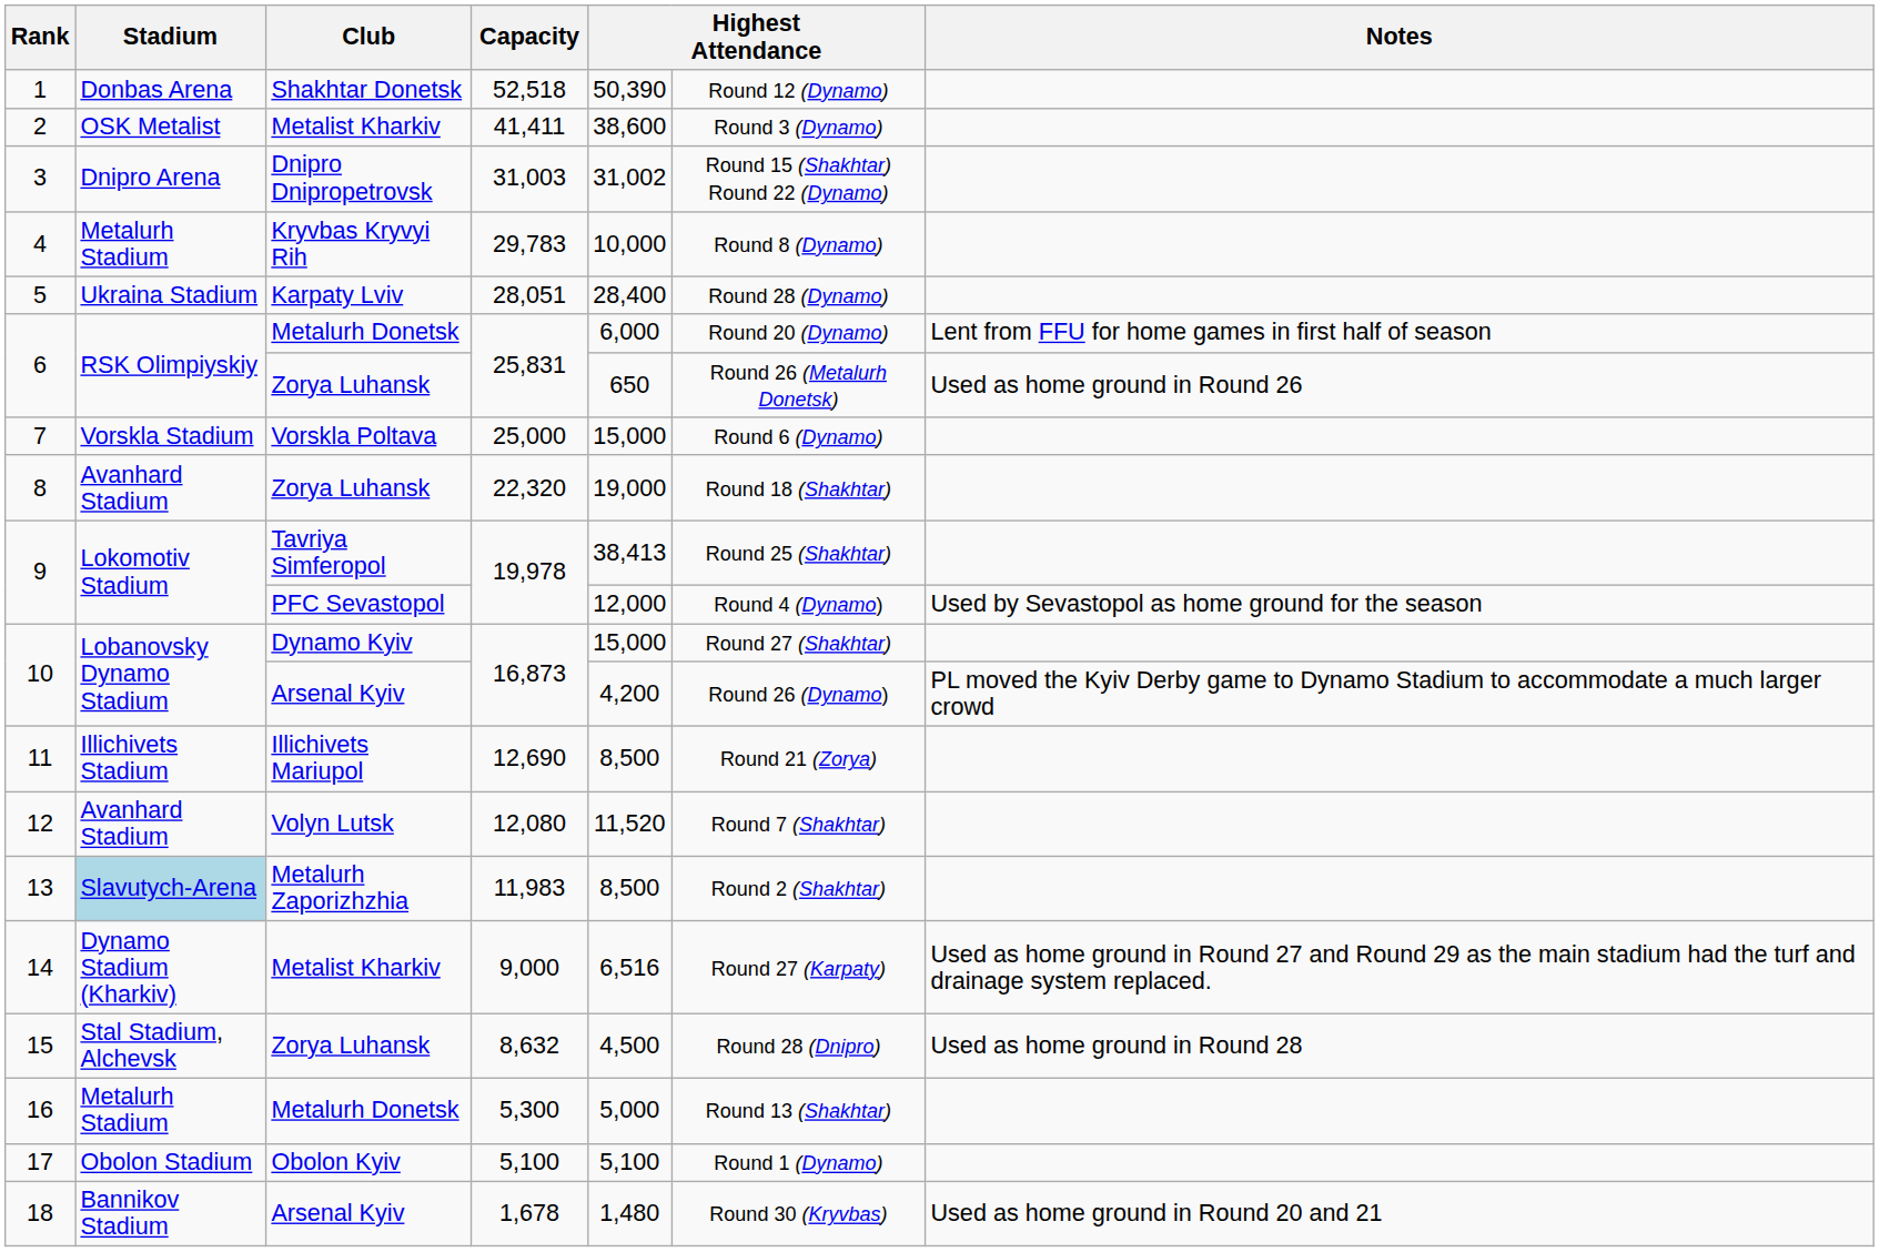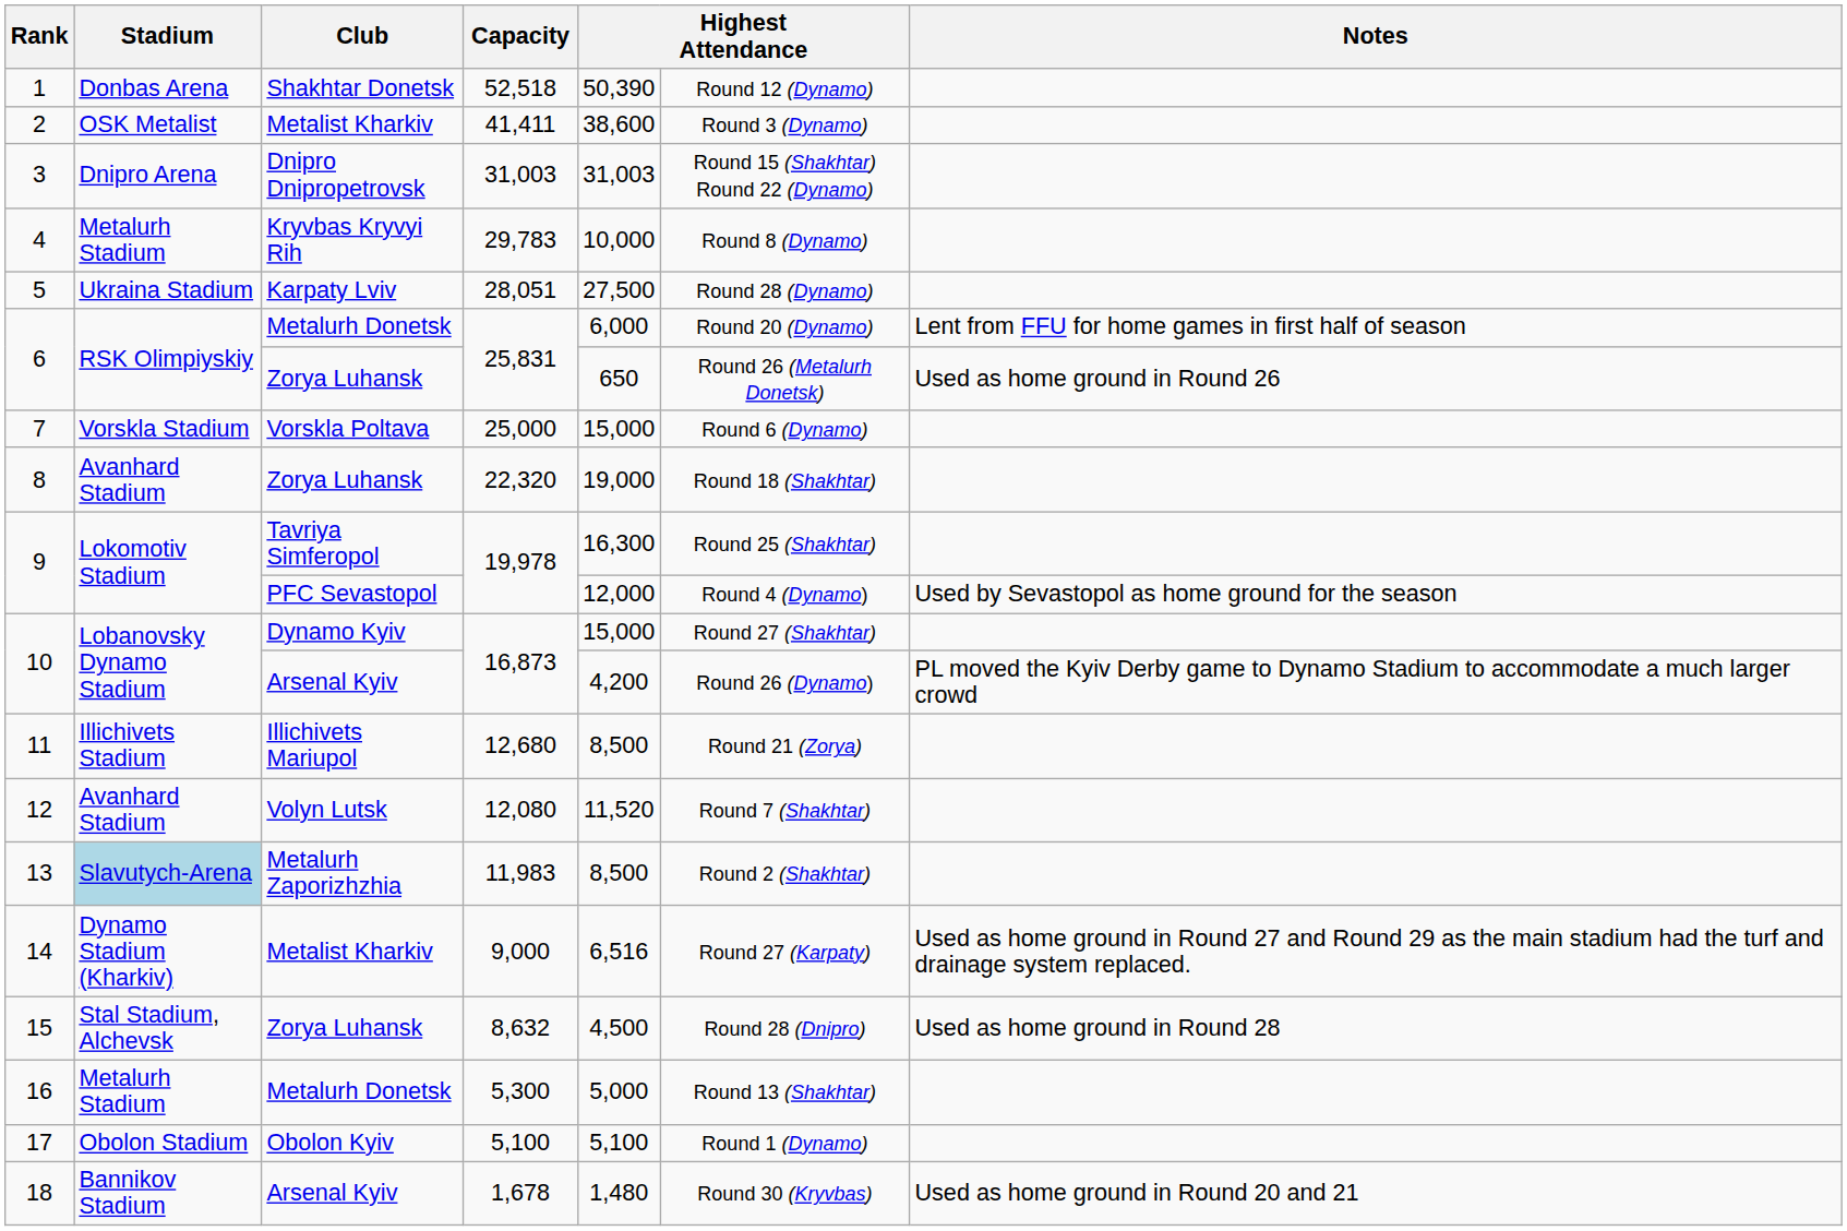3 | column 5: 31,002 -> 31,003
5 | column 5: 28,400 -> 27,500
9 / Tavriya Simferopol | column 5: 38,413 -> 16,300
11 | Capacity: 12,690 -> 12,680
